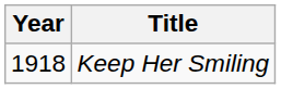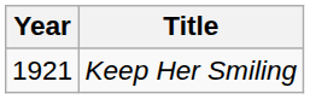Keep Her Smiling | Year: 1918 -> 1921
